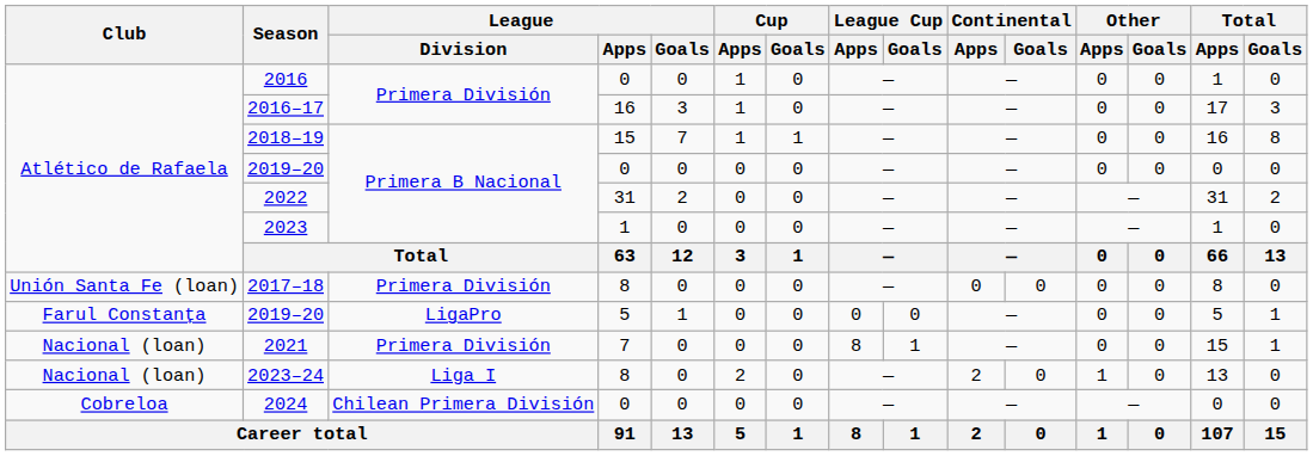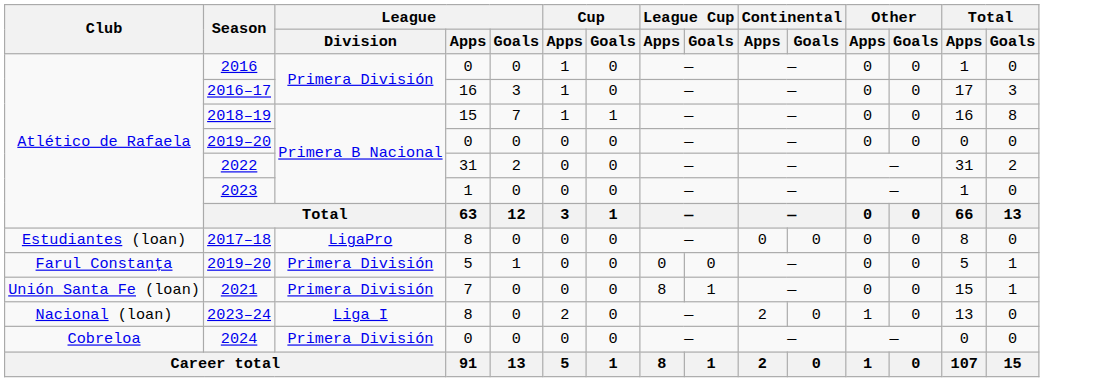2017–18 | Club: Unión Santa Fe (loan) -> Estudiantes (loan)
2017–18 | League / Division: Primera División -> LigaPro
2019–20 / 5 | League / Division: LigaPro -> Primera División
2021 | Club: Nacional (loan) -> Unión Santa Fe (loan)
2024 | League / Division: Chilean Primera División -> Primera División
